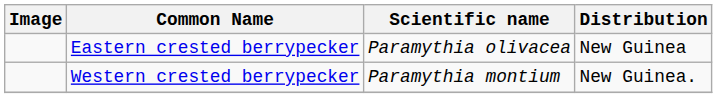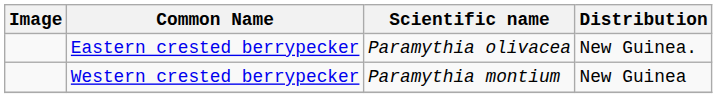Eastern crested berrypecker | Distribution: New Guinea -> New Guinea.
Western crested berrypecker | Distribution: New Guinea. -> New Guinea
